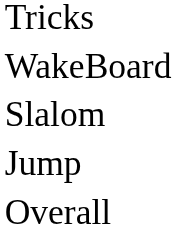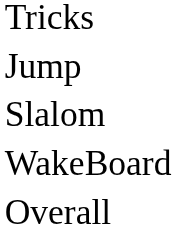rows swapped: Jump <-> WakeBoard
